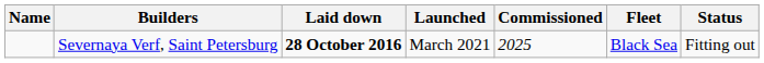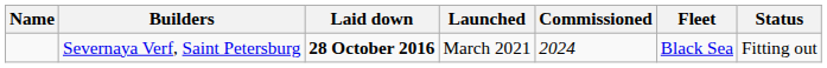Severnaya Verf, Saint Petersburg | Commissioned: 2025 -> 2024
